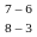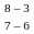rows swapped: 7 – 6 <-> 8 – 3
